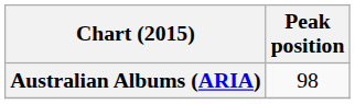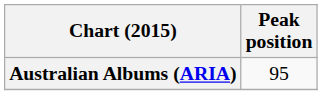Australian Albums (ARIA) | Peak position: 98 -> 95
